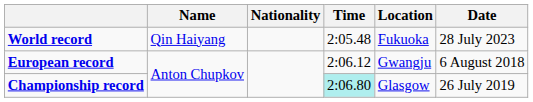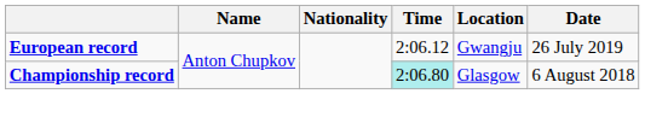- row: World record | Qin Haiyang | 2:05.48 | Fukuoka | 28 July 2023
European record | Date: 6 August 2018 -> 26 July 2019
Championship record | Date: 26 July 2019 -> 6 August 2018
